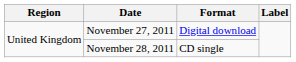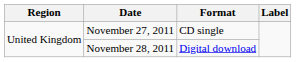November 27, 2011 | Format: Digital download -> CD single
November 28, 2011 | Format: CD single -> Digital download
